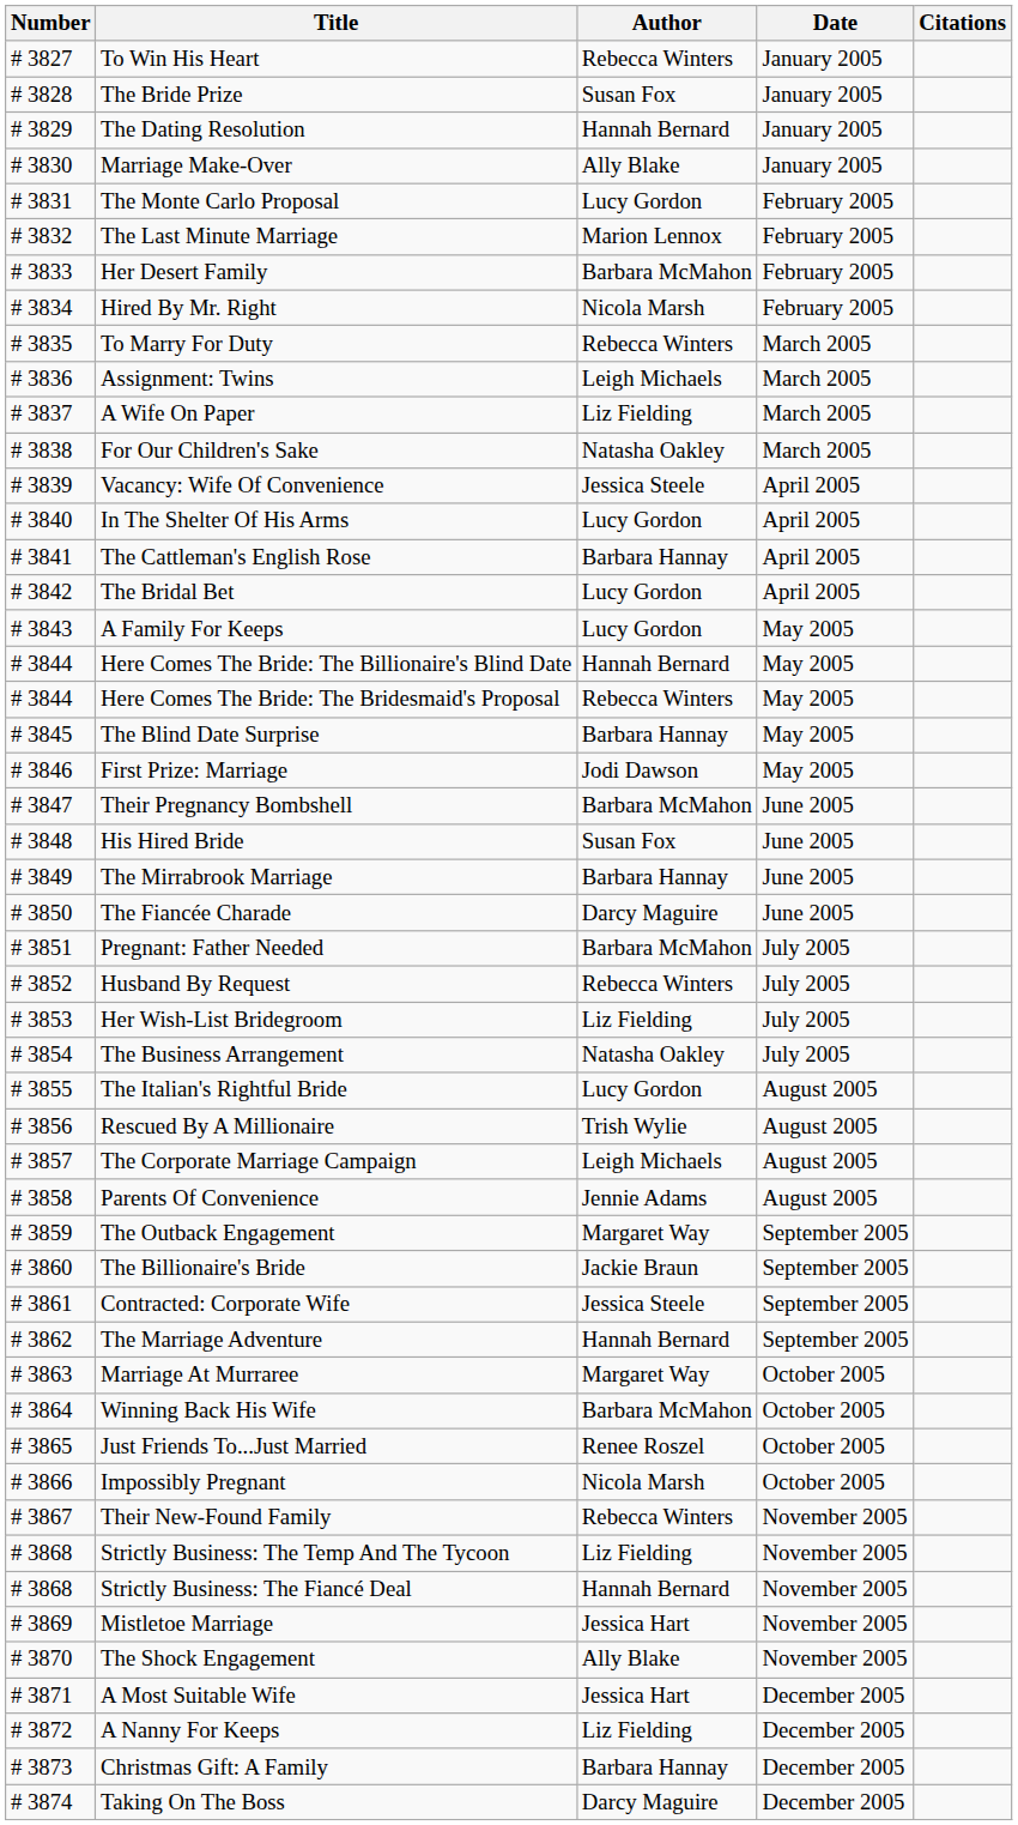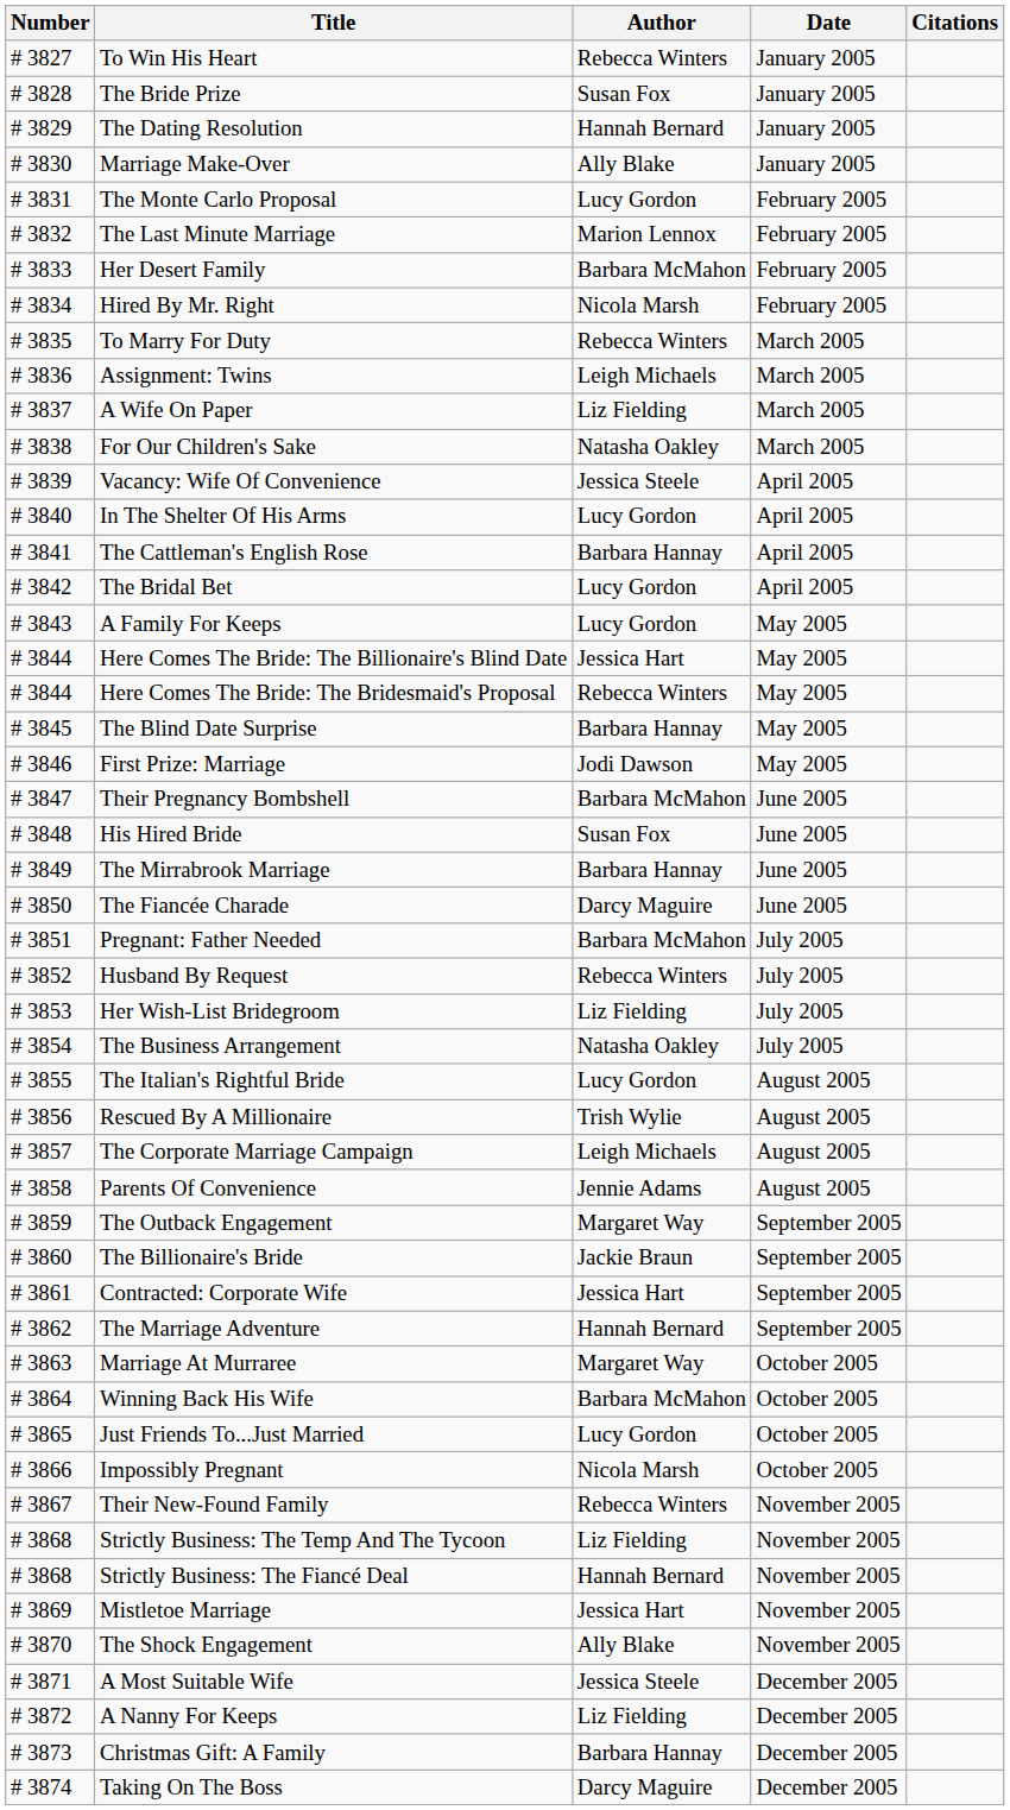Here Comes The Bride: The Billionaire's Blind Date | Author: Hannah Bernard -> Jessica Hart
Contracted: Corporate Wife | Author: Jessica Steele -> Jessica Hart
Just Friends To...Just Married | Author: Renee Roszel -> Lucy Gordon
A Most Suitable Wife | Author: Jessica Hart -> Jessica Steele
